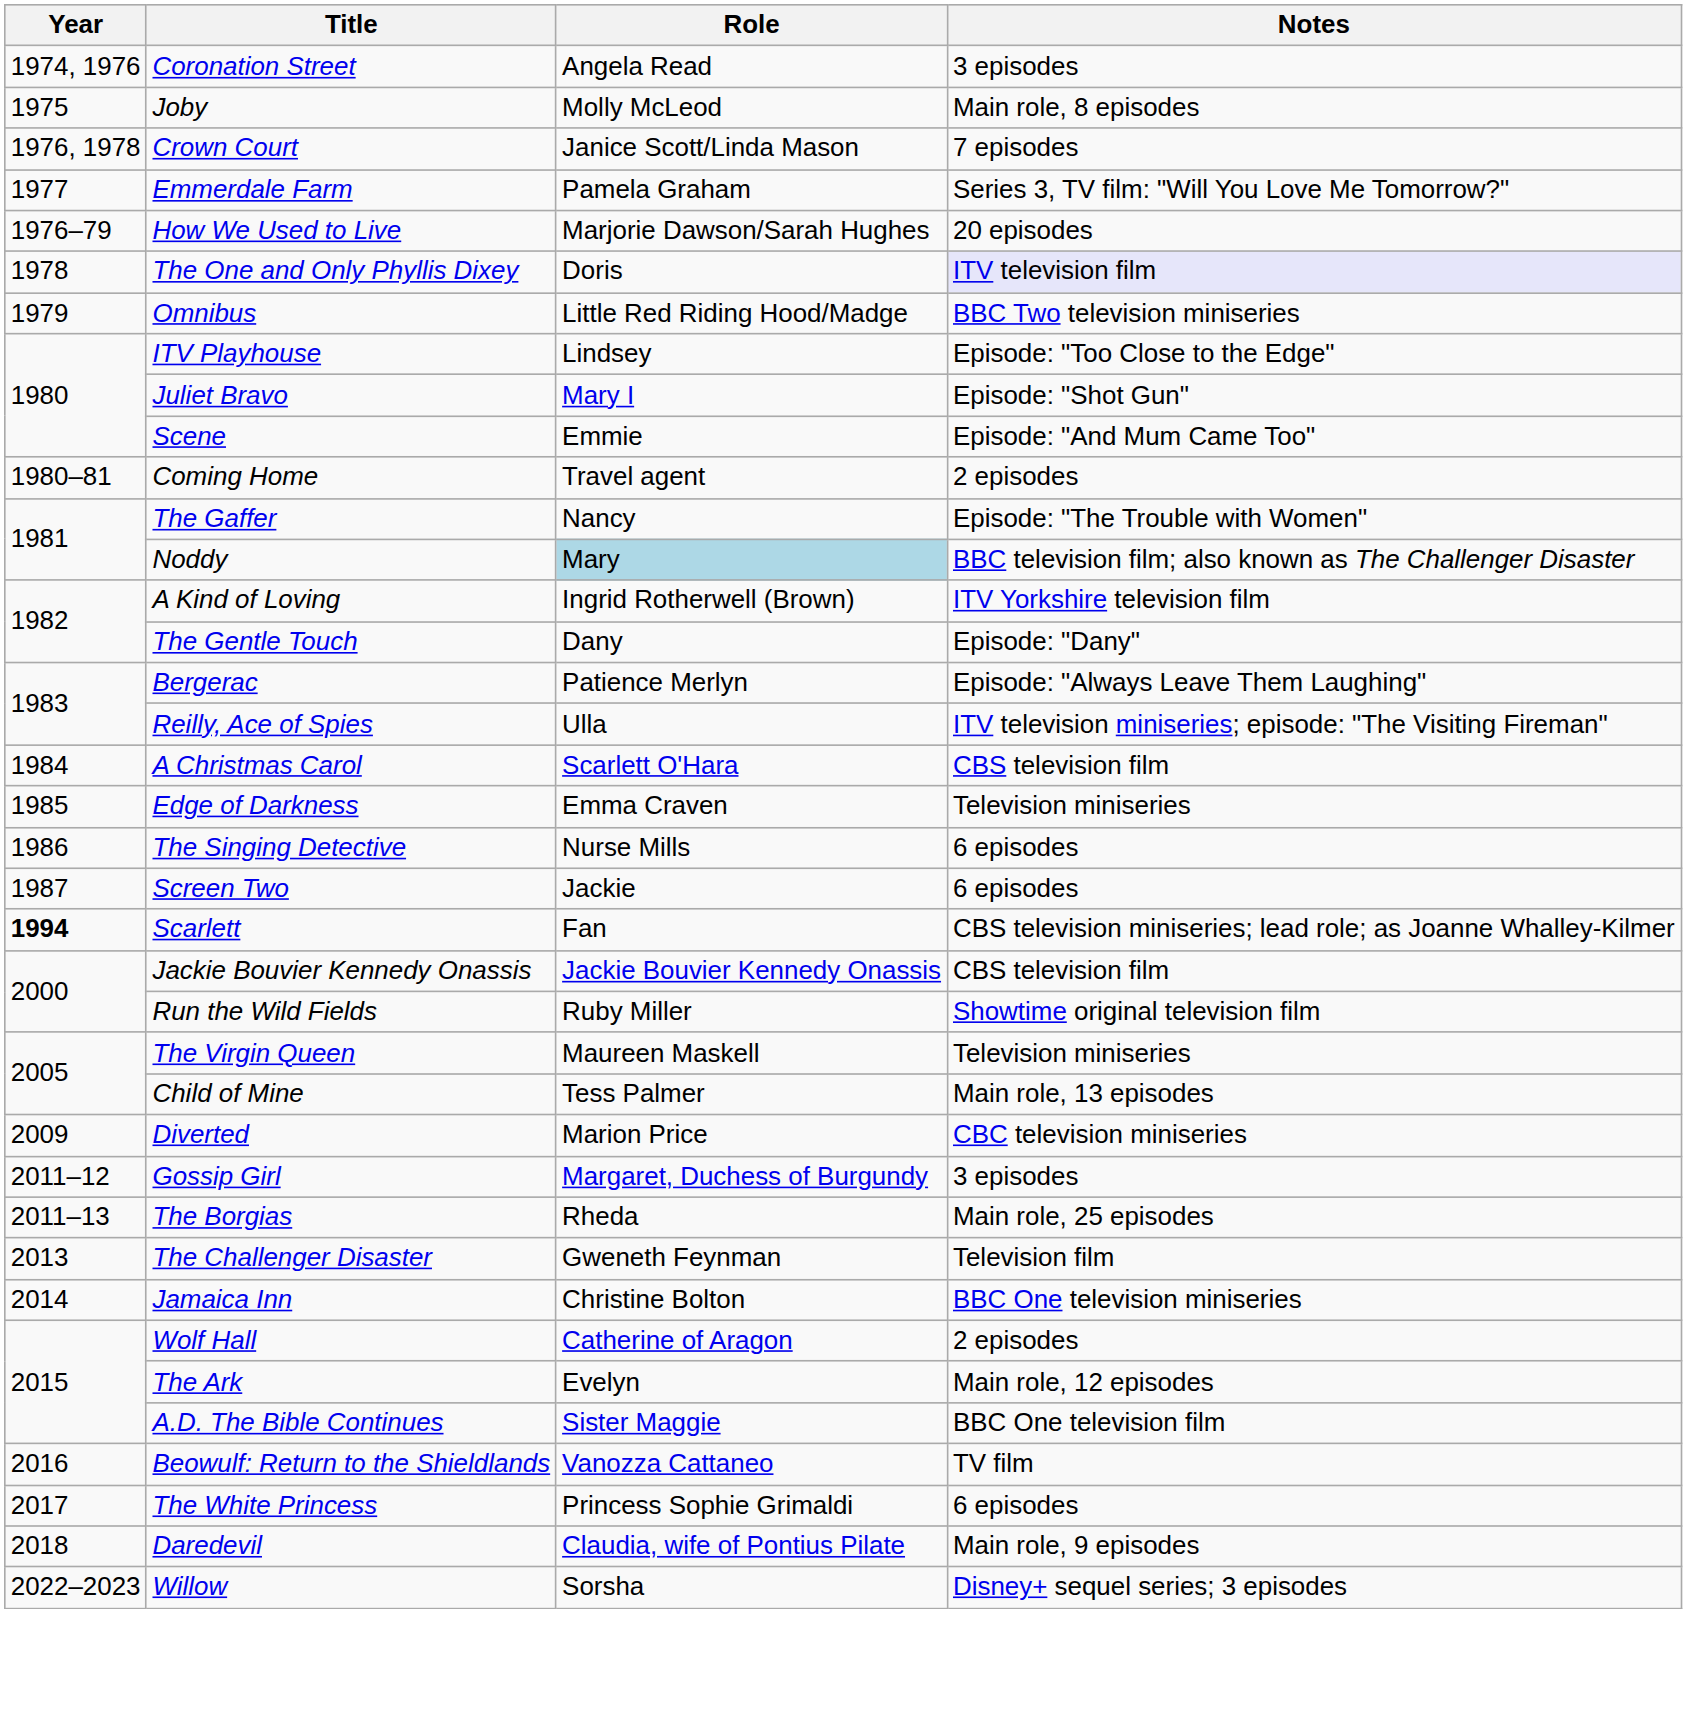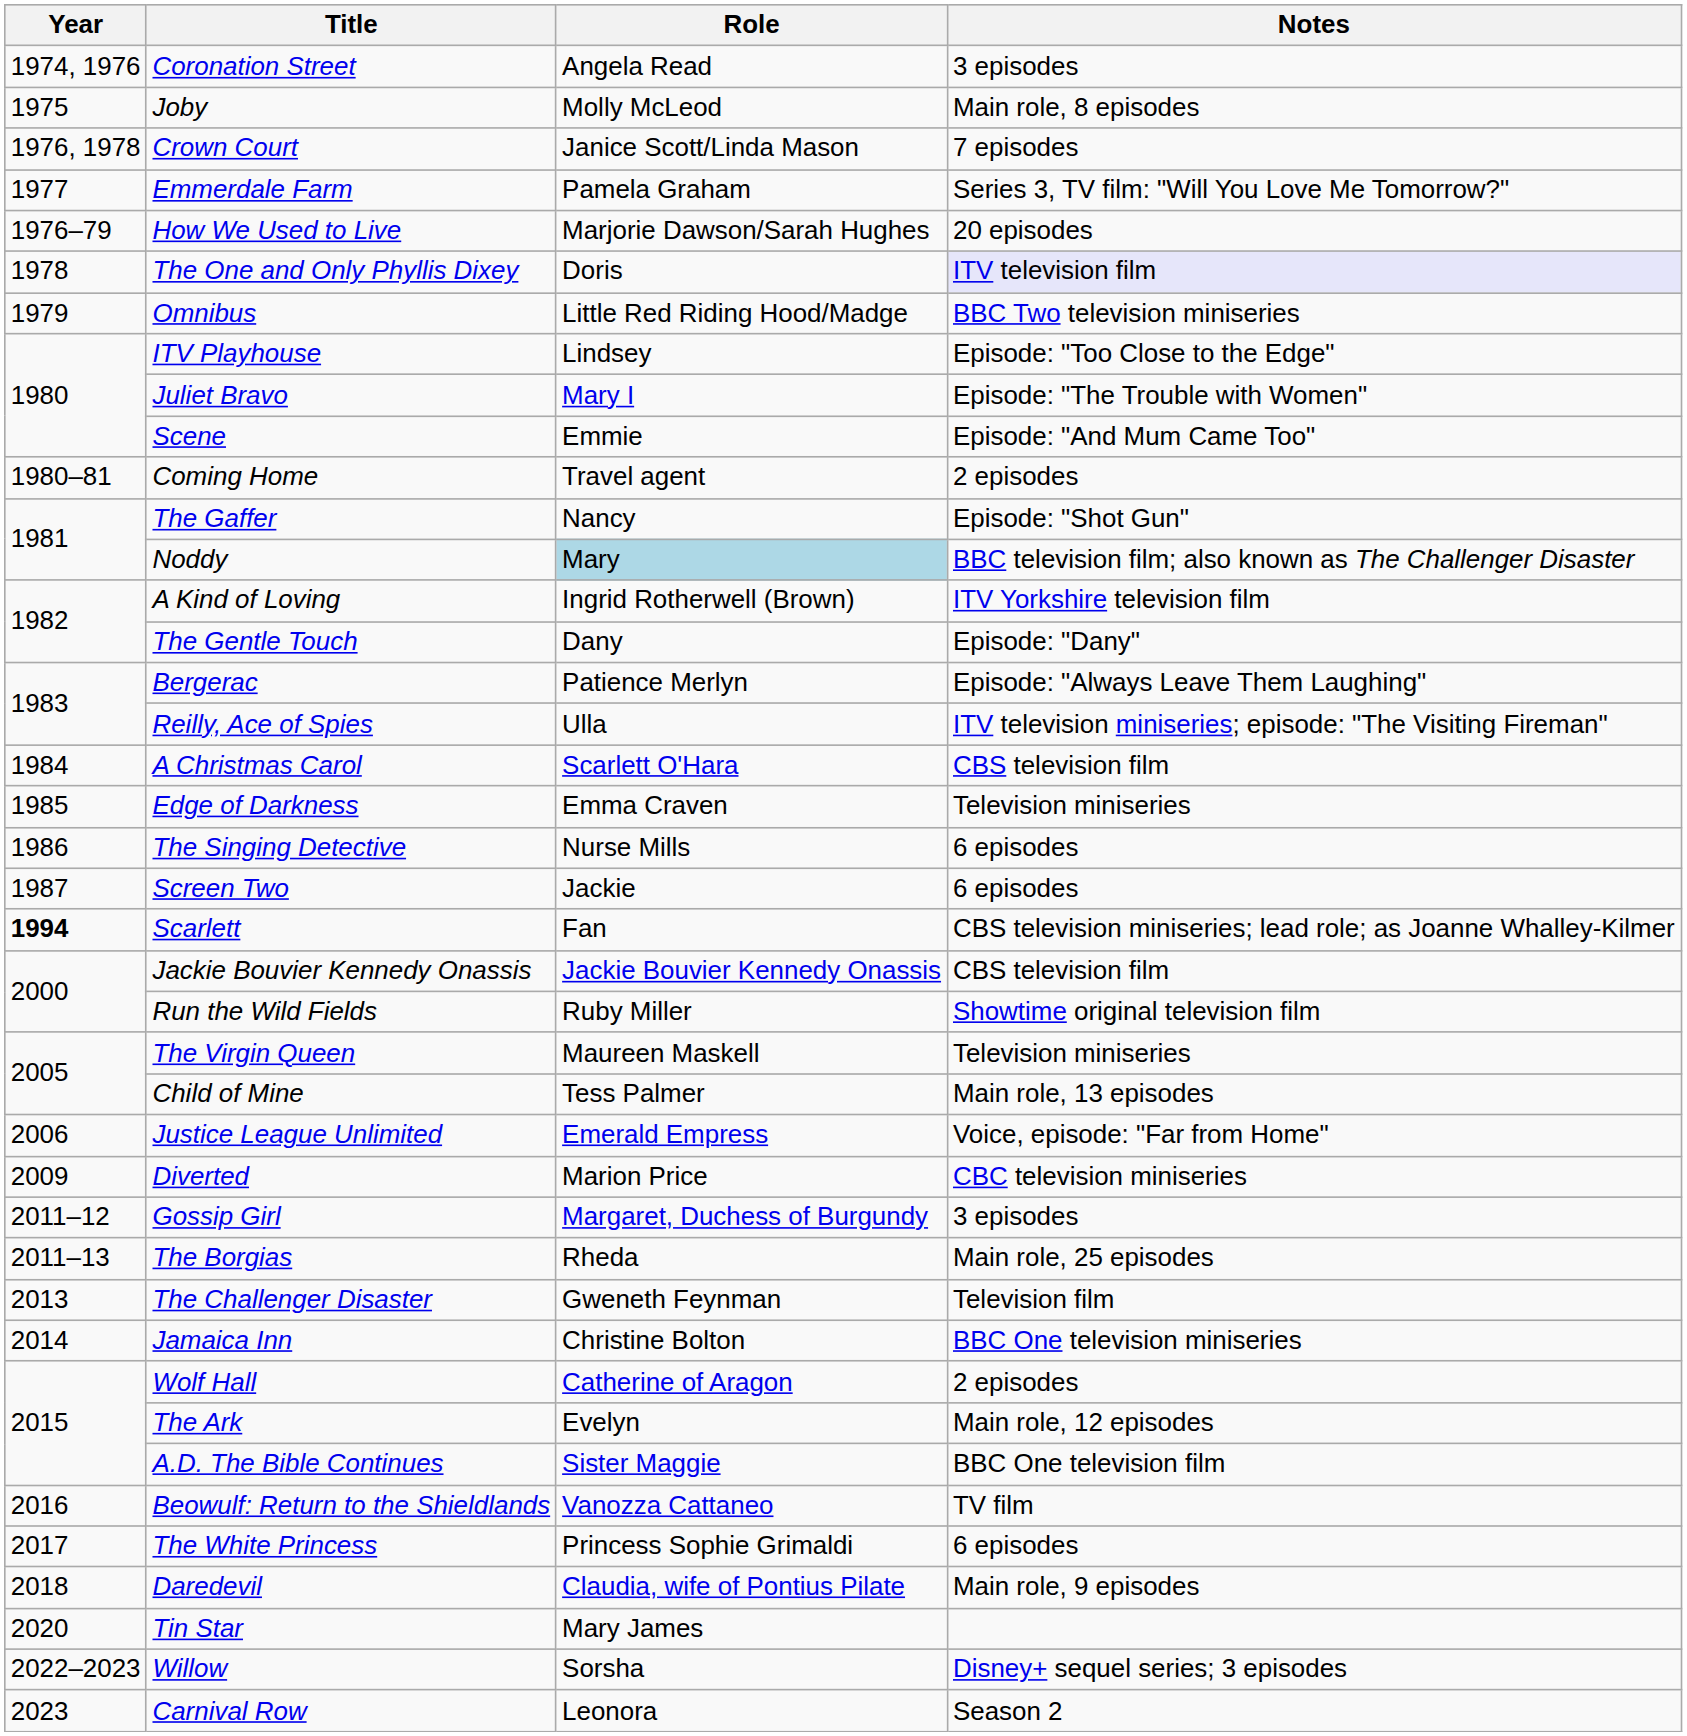Juliet Bravo | Notes: Episode: "Shot Gun" -> Episode: "The Trouble with Women"
The Gaffer | Notes: Episode: "The Trouble with Women" -> Episode: "Shot Gun"
+ row: 2006 | Justice League Unlimited | Emerald Empress | Voice, episode: "Far from Home"
+ row: 2020 | Tin Star | Mary James
+ row: 2023 | Carnival Row | Leonora | Season 2
